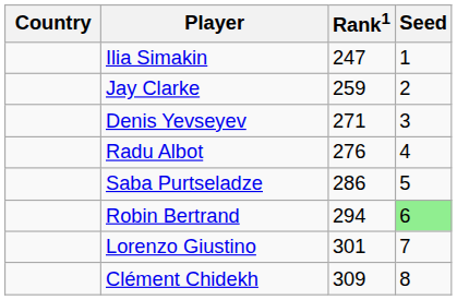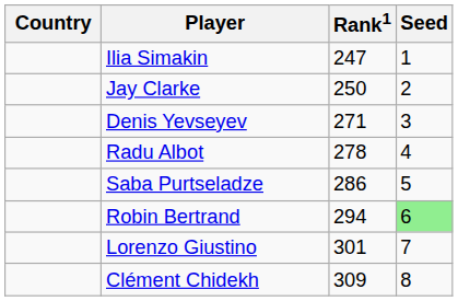Jay Clarke | Rank1: 259 -> 250
Radu Albot | Rank1: 276 -> 278
